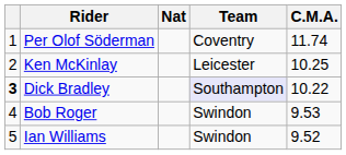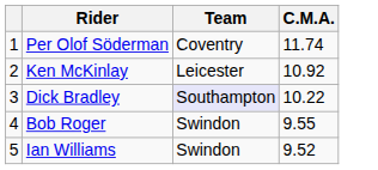- column: Nat
Ken McKinlay | C.M.A.: 10.25 -> 10.92
Dick Bradley | column 1: bold -> normal
Bob Roger | C.M.A.: 9.53 -> 9.55
